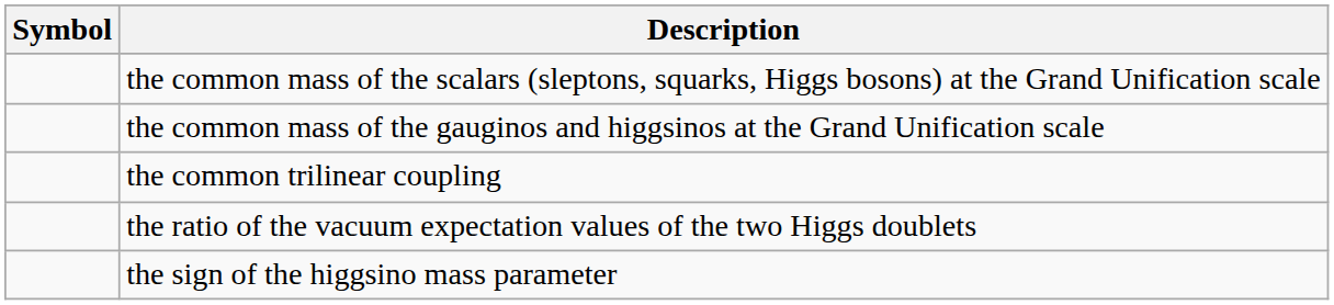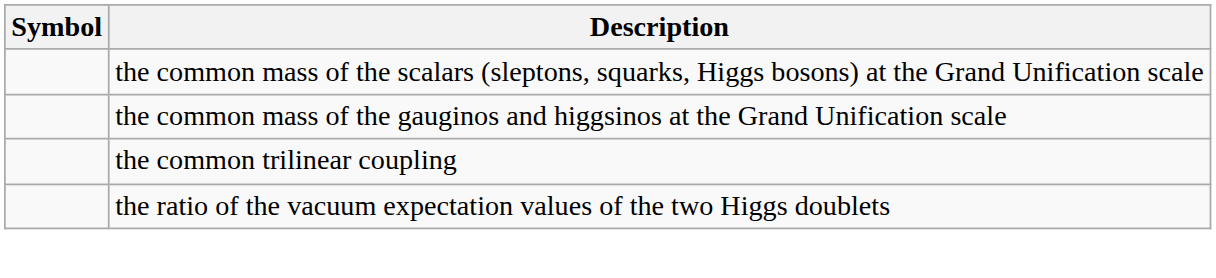- row: the sign of the higgsino mass parameter
